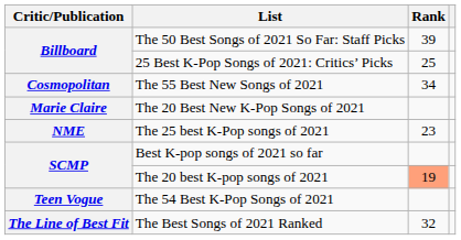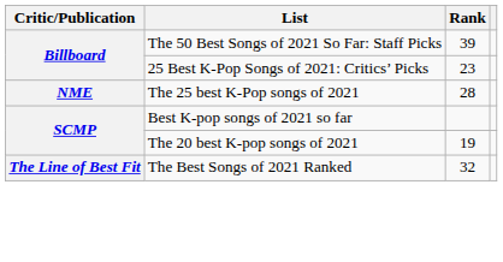25 Best K-Pop Songs of 2021: Critics’ Picks | Rank: 25 -> 23
- row: Cosmopolitan | The 55 Best New Songs of 2021 | 34
- row: Marie Claire | The 20 Best New K-Pop Songs of 2021
The 25 best K-Pop songs of 2021 | Rank: 23 -> 28
The 20 best K-pop songs of 2021 | Rank: lightsalmon background -> no background
- row: Teen Vogue | The 54 Best K-Pop Songs of 2021
